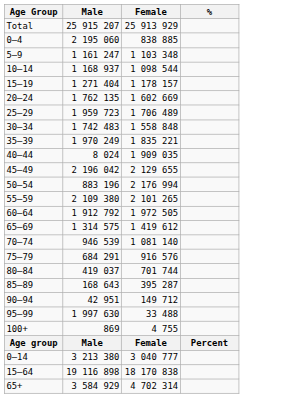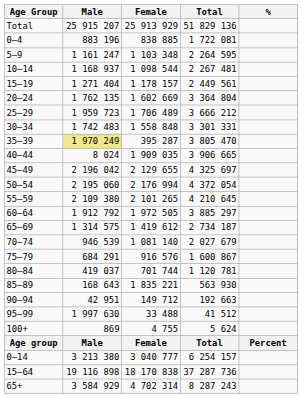+ column: Total | 51 829 136 | 1 722 081 | 2 264 595 | 2 267 481 | 2 449 561 | 3 364 804 | 3 666 212 | 3 301 331 | 3 805 470 | 3 906 665 | 4 325 697 | 4 372 054 | 4 210 645 | 3 885 297 | 2 734 187 | 2 027 679 | 1 600 867 | 1 120 781 | 563 930 | 192 663 | 41 512 | 5 624 | Total | 6 254 157 | 37 287 736 | 8 287 243
0–4 | Male: 2 195 060 -> 883 196
35–39 | Male: no background -> khaki background
35–39 | Female: 1 835 221 -> 395 287
50–54 | Male: 883 196 -> 2 195 060
85–89 | Female: 395 287 -> 1 835 221
